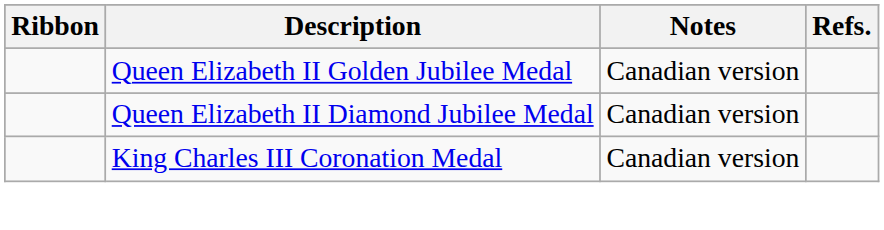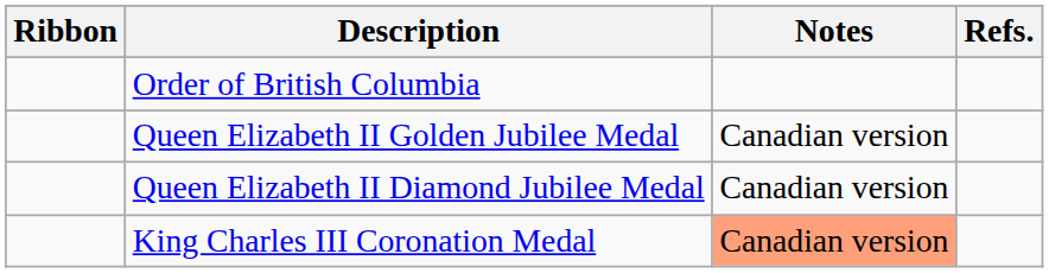+ row: Order of British Columbia
King Charles III Coronation Medal | Notes: no background -> lightsalmon background
